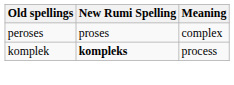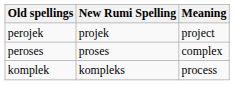+ row: perojek | projek | project
komplek | New Rumi Spelling: bold -> normal
